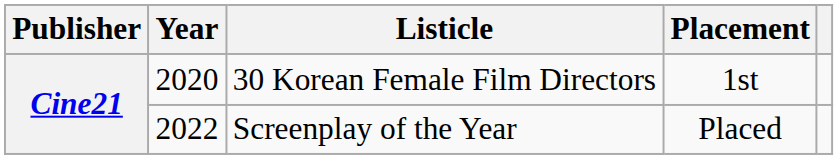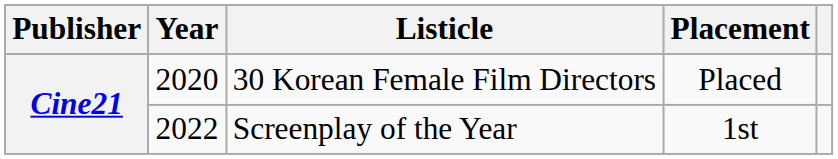30 Korean Female Film Directors | Placement: 1st -> Placed
Screenplay of the Year | Placement: Placed -> 1st
